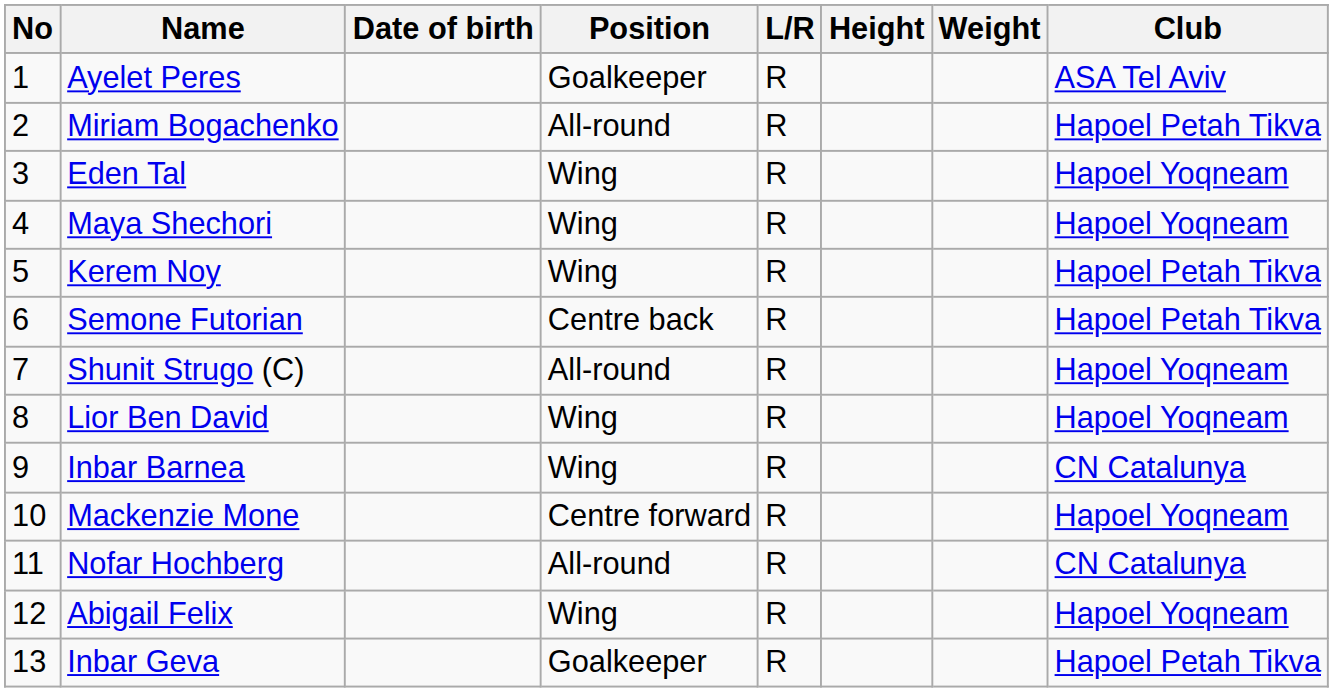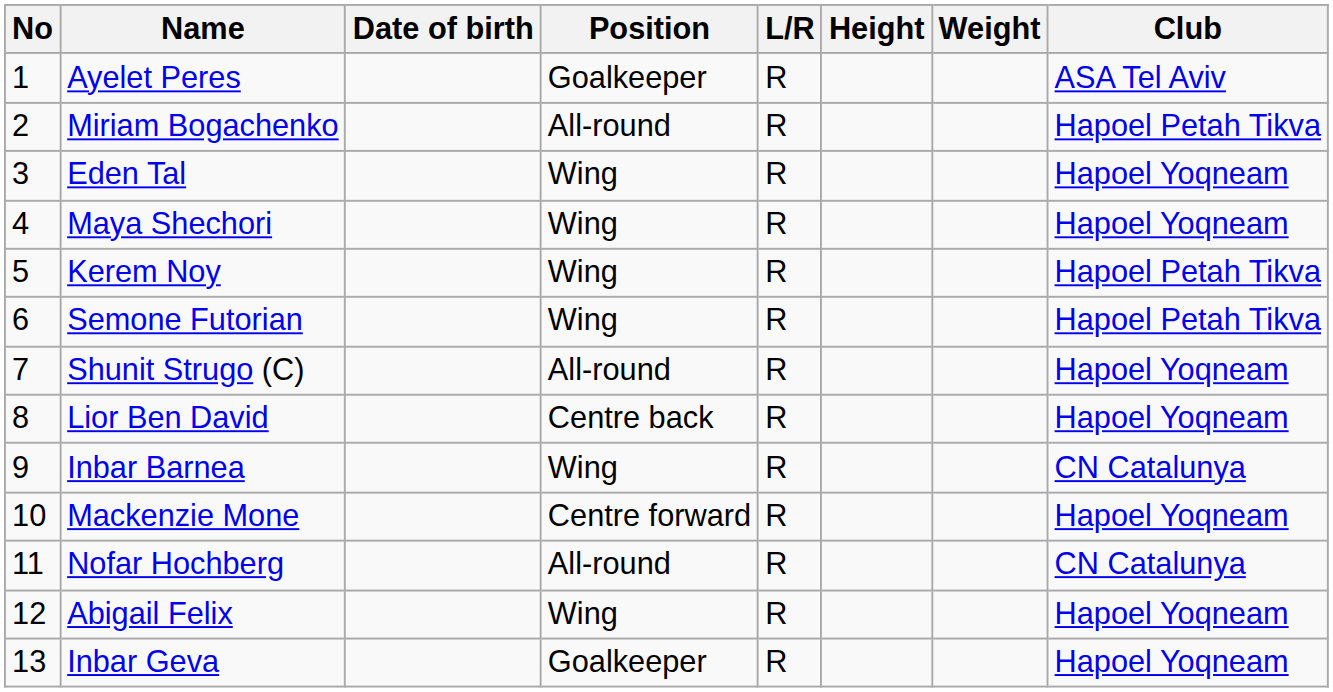Semone Futorian | Position: Centre back -> Wing
Lior Ben David | Position: Wing -> Centre back
Inbar Geva | Club: Hapoel Petah Tikva -> Hapoel Yoqneam
